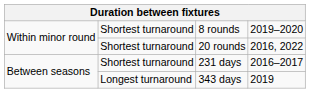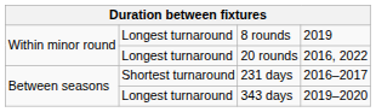8 rounds | column 2: Shortest turnaround -> Longest turnaround
8 rounds | column 4: 2019–2020 -> 2019
20 rounds | column 2: Shortest turnaround -> Longest turnaround
343 days | column 4: 2019 -> 2019–2020
